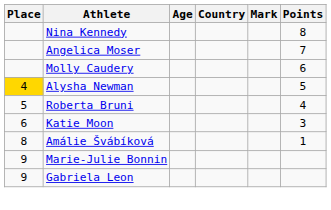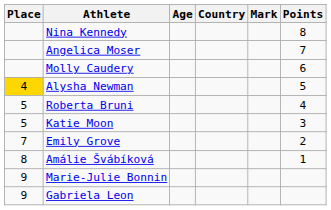Katie Moon | Place: 6 -> 5
+ row: 7 | Emily Grove | 2
